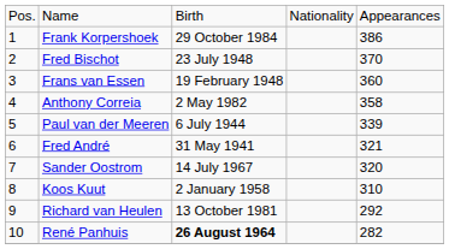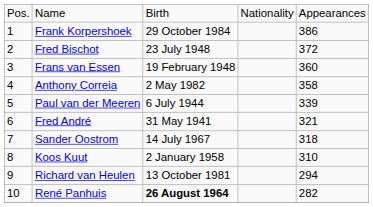Fred Bischot | column 5: 370 -> 372
Sander Oostrom | column 5: 320 -> 318
Richard van Heulen | column 5: 292 -> 294
